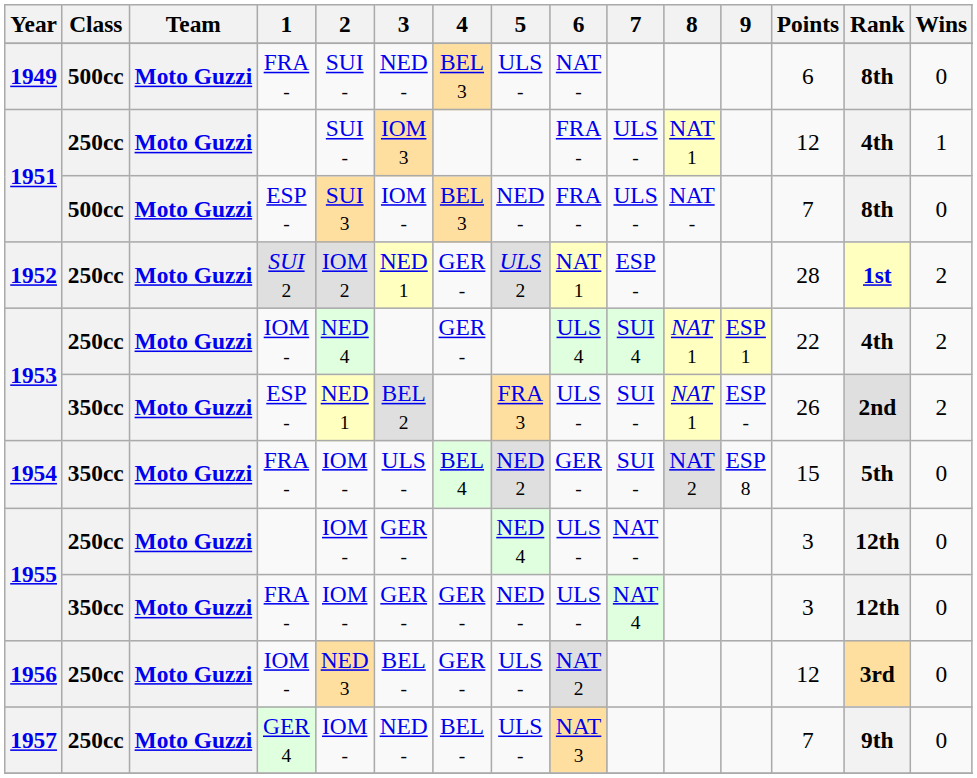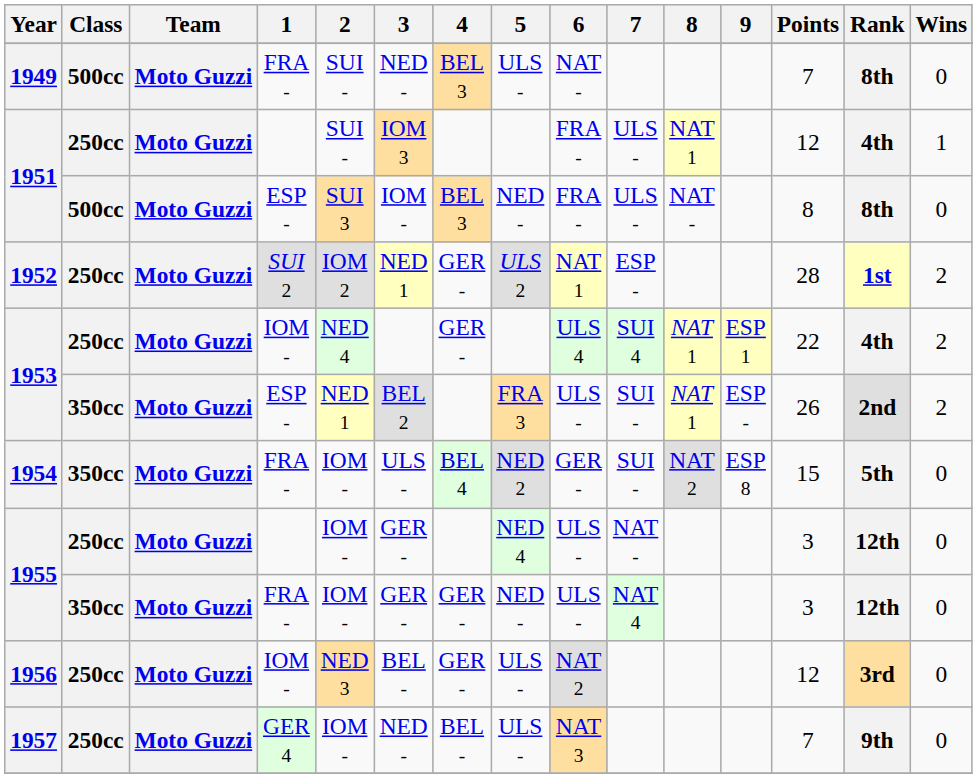1949 | Points: 6 -> 7
1951 / 500cc | Points: 7 -> 8
